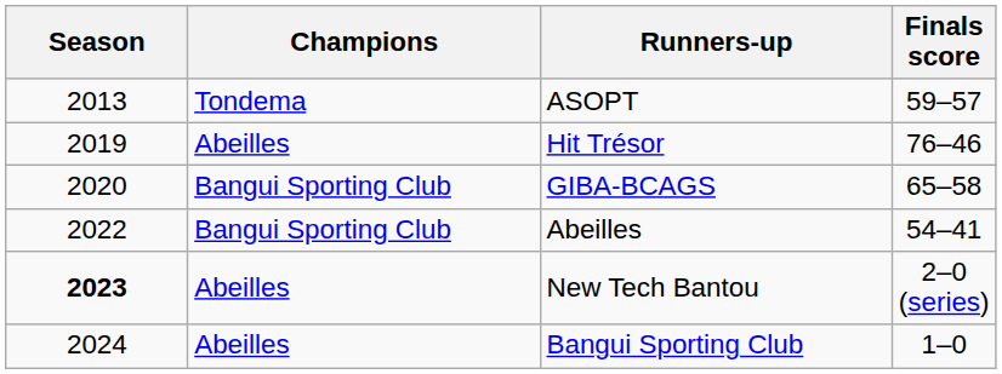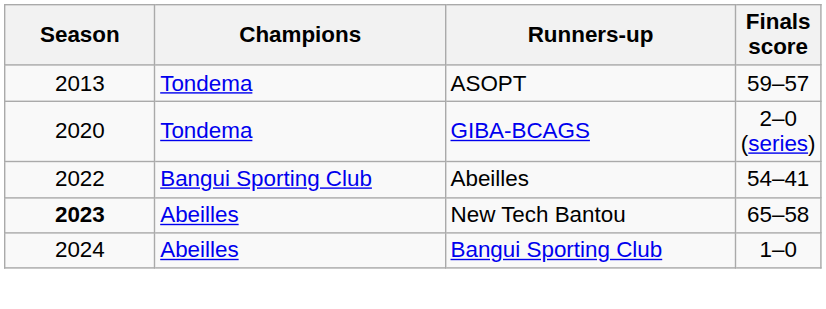- row: 2019 | Abeilles | Hit Trésor | 76–46
GIBA-BCAGS | Champions: Bangui Sporting Club -> Tondema
GIBA-BCAGS | Finals score: 65–58 -> 2–0 (series)
New Tech Bantou | Finals score: 2–0 (series) -> 65–58
